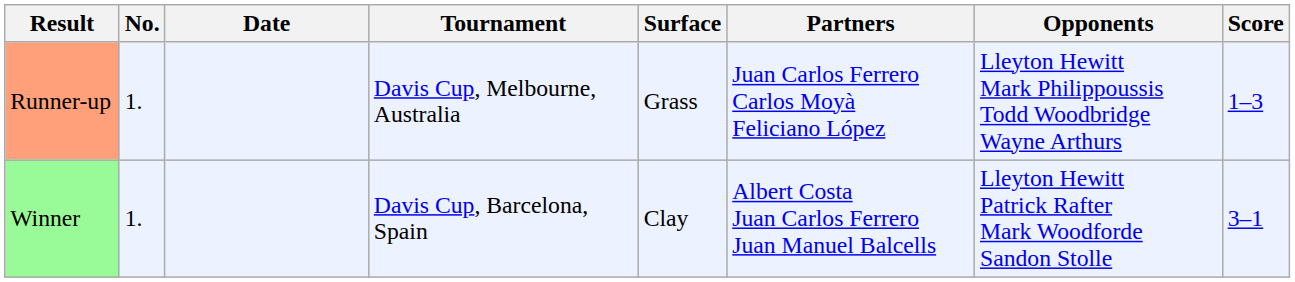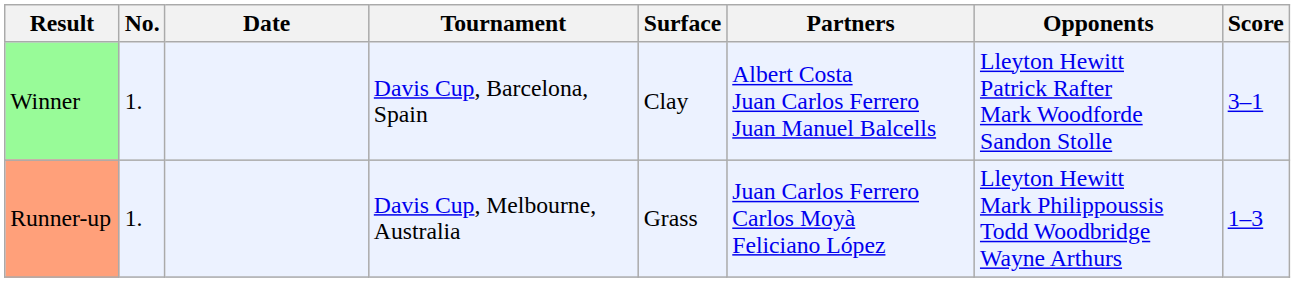rows swapped: Winner <-> Runner-up
